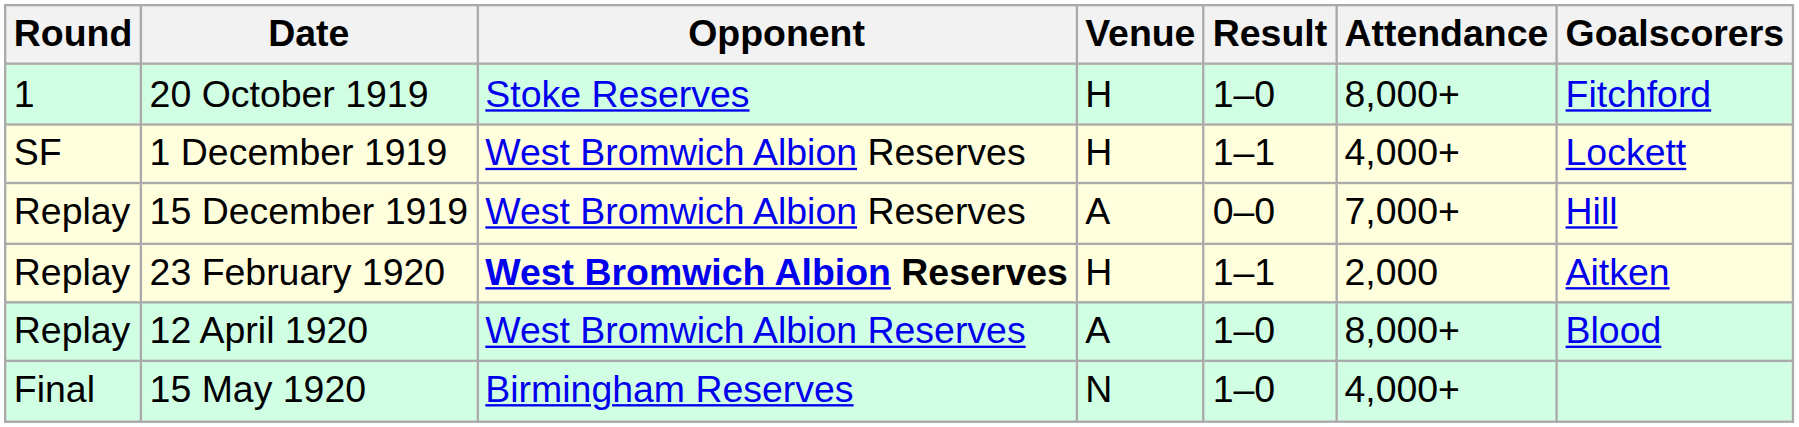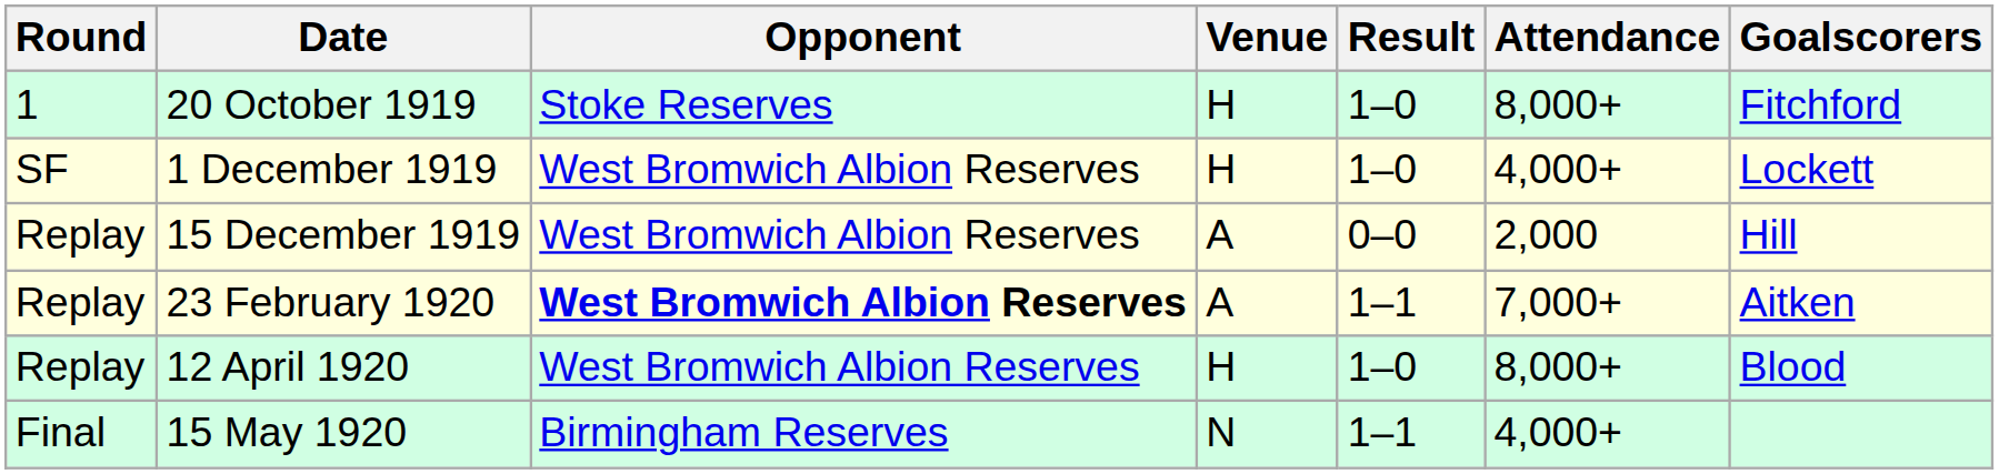1 December 1919 | Result: 1–1 -> 1–0
15 December 1919 | Attendance: 7,000+ -> 2,000
23 February 1920 | Venue: H -> A
23 February 1920 | Attendance: 2,000 -> 7,000+
12 April 1920 | Venue: A -> H
15 May 1920 | Result: 1–0 -> 1–1
